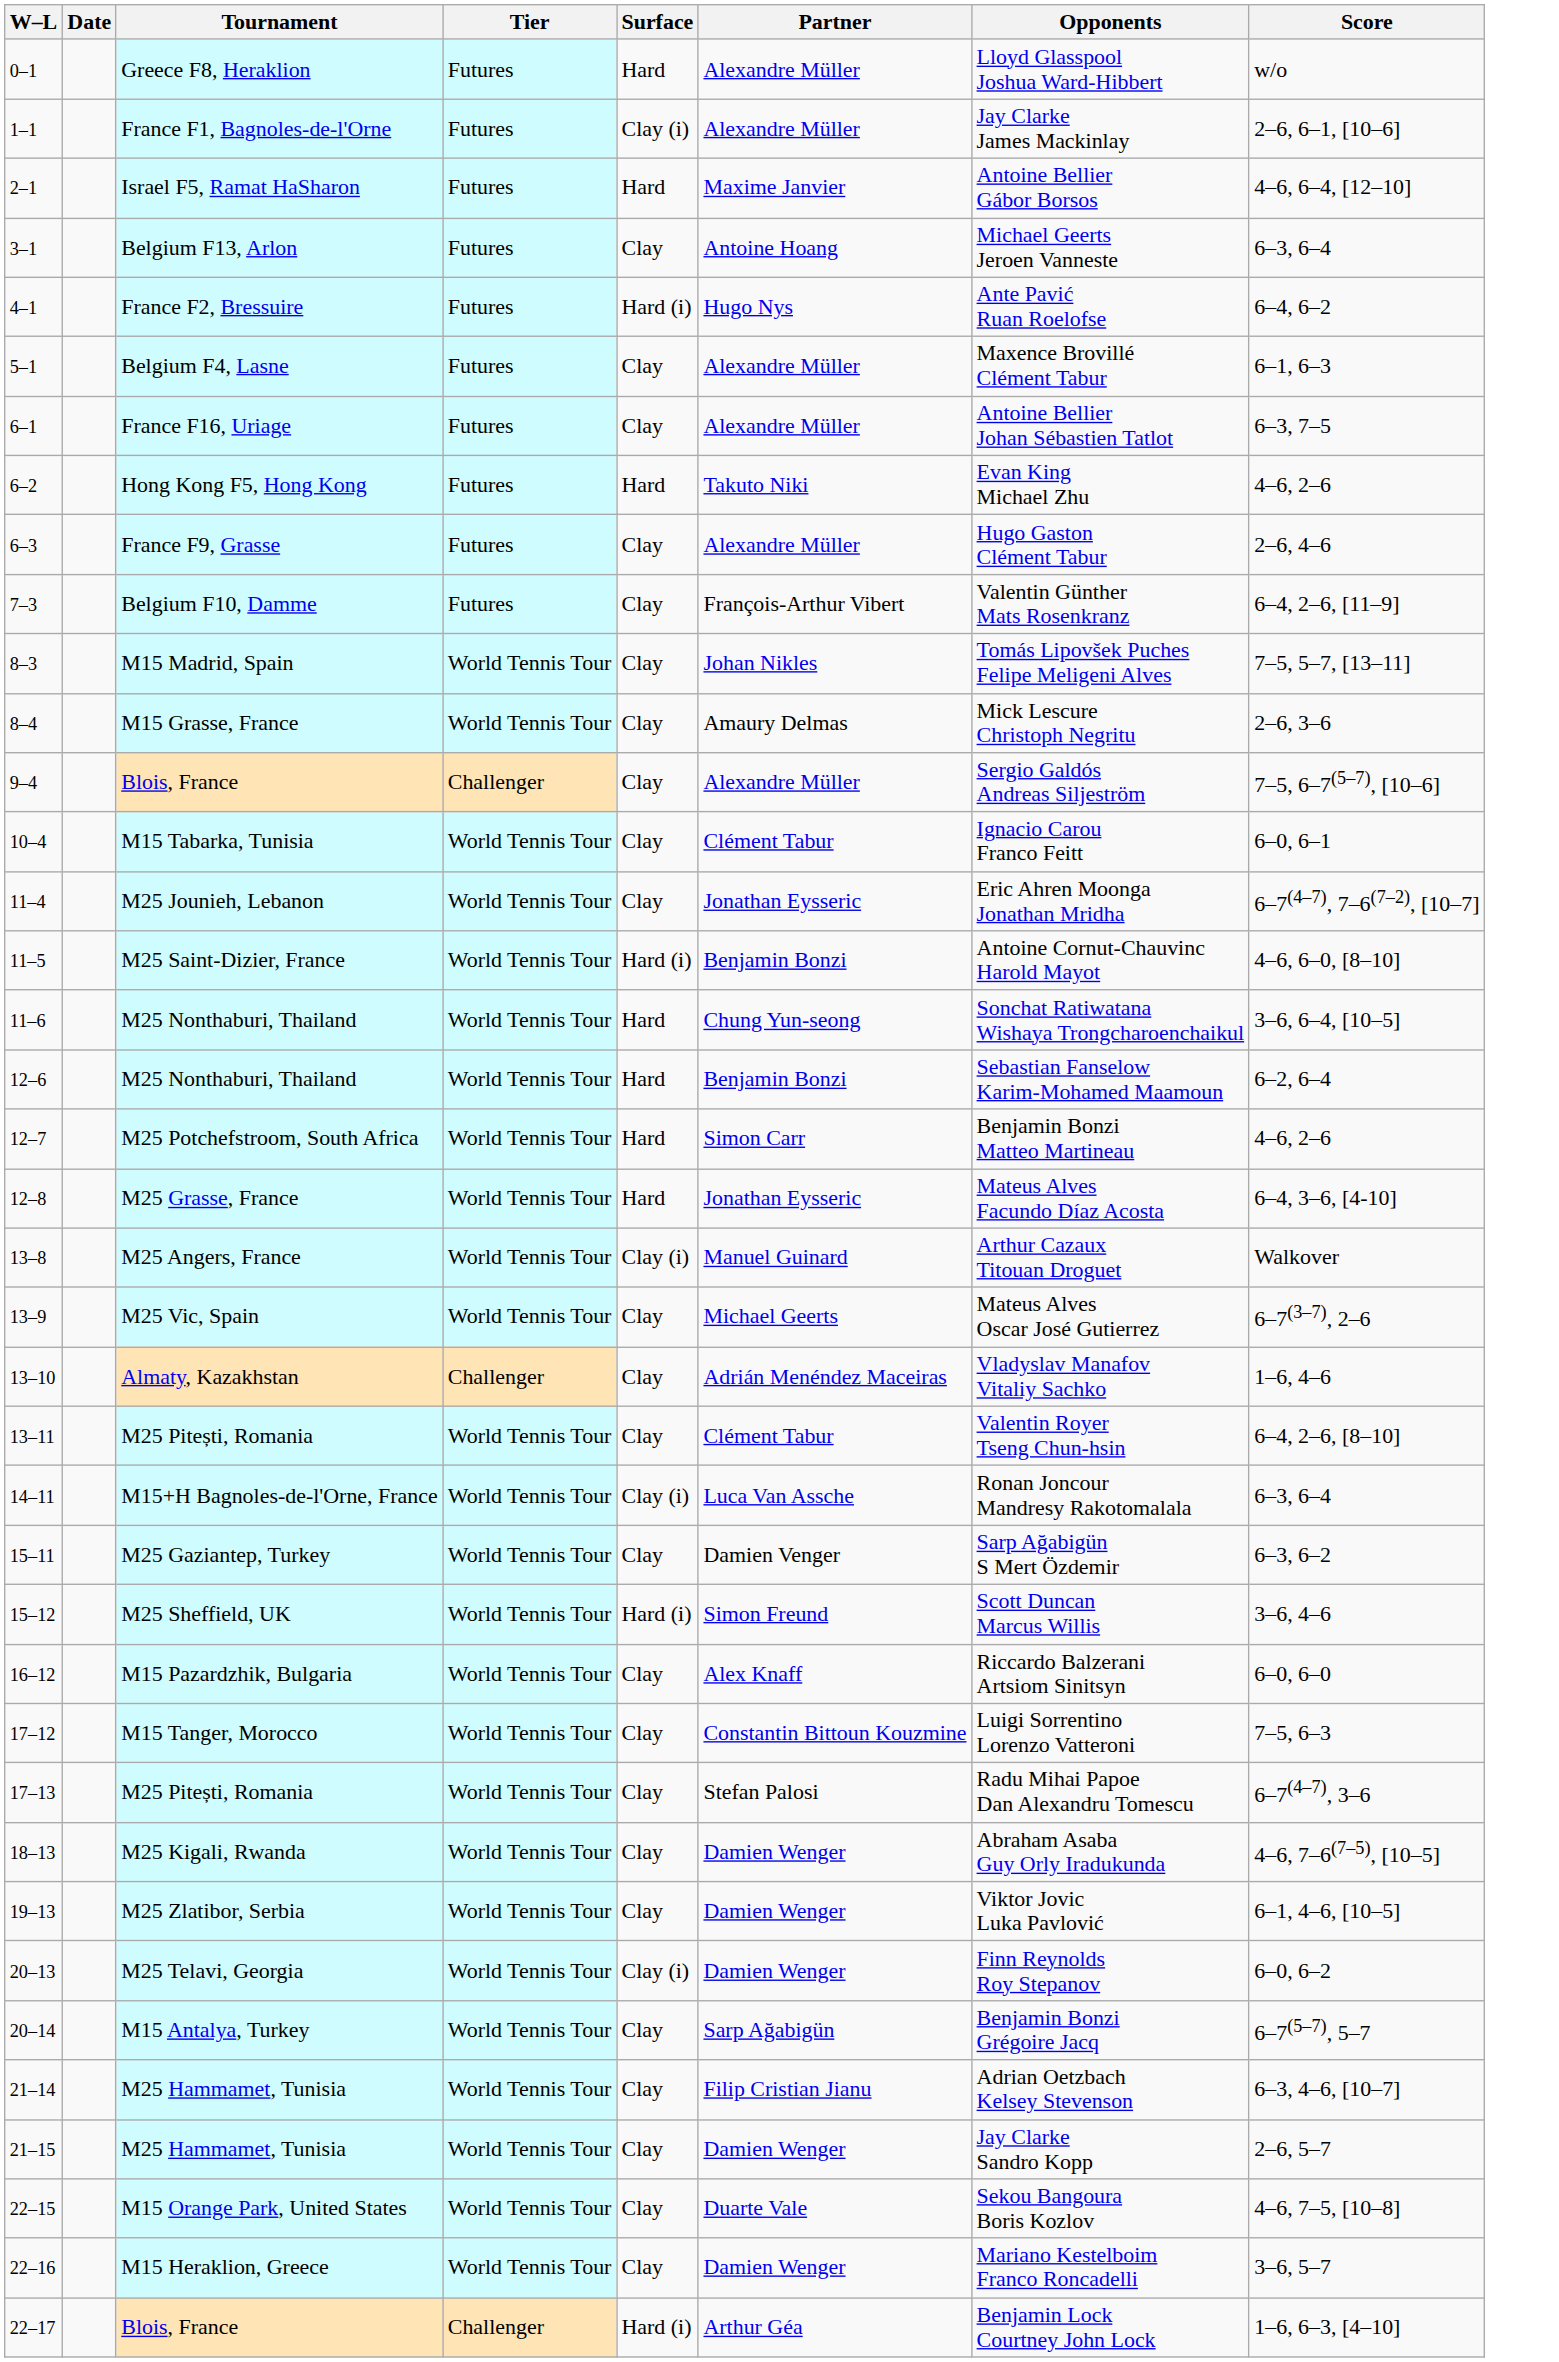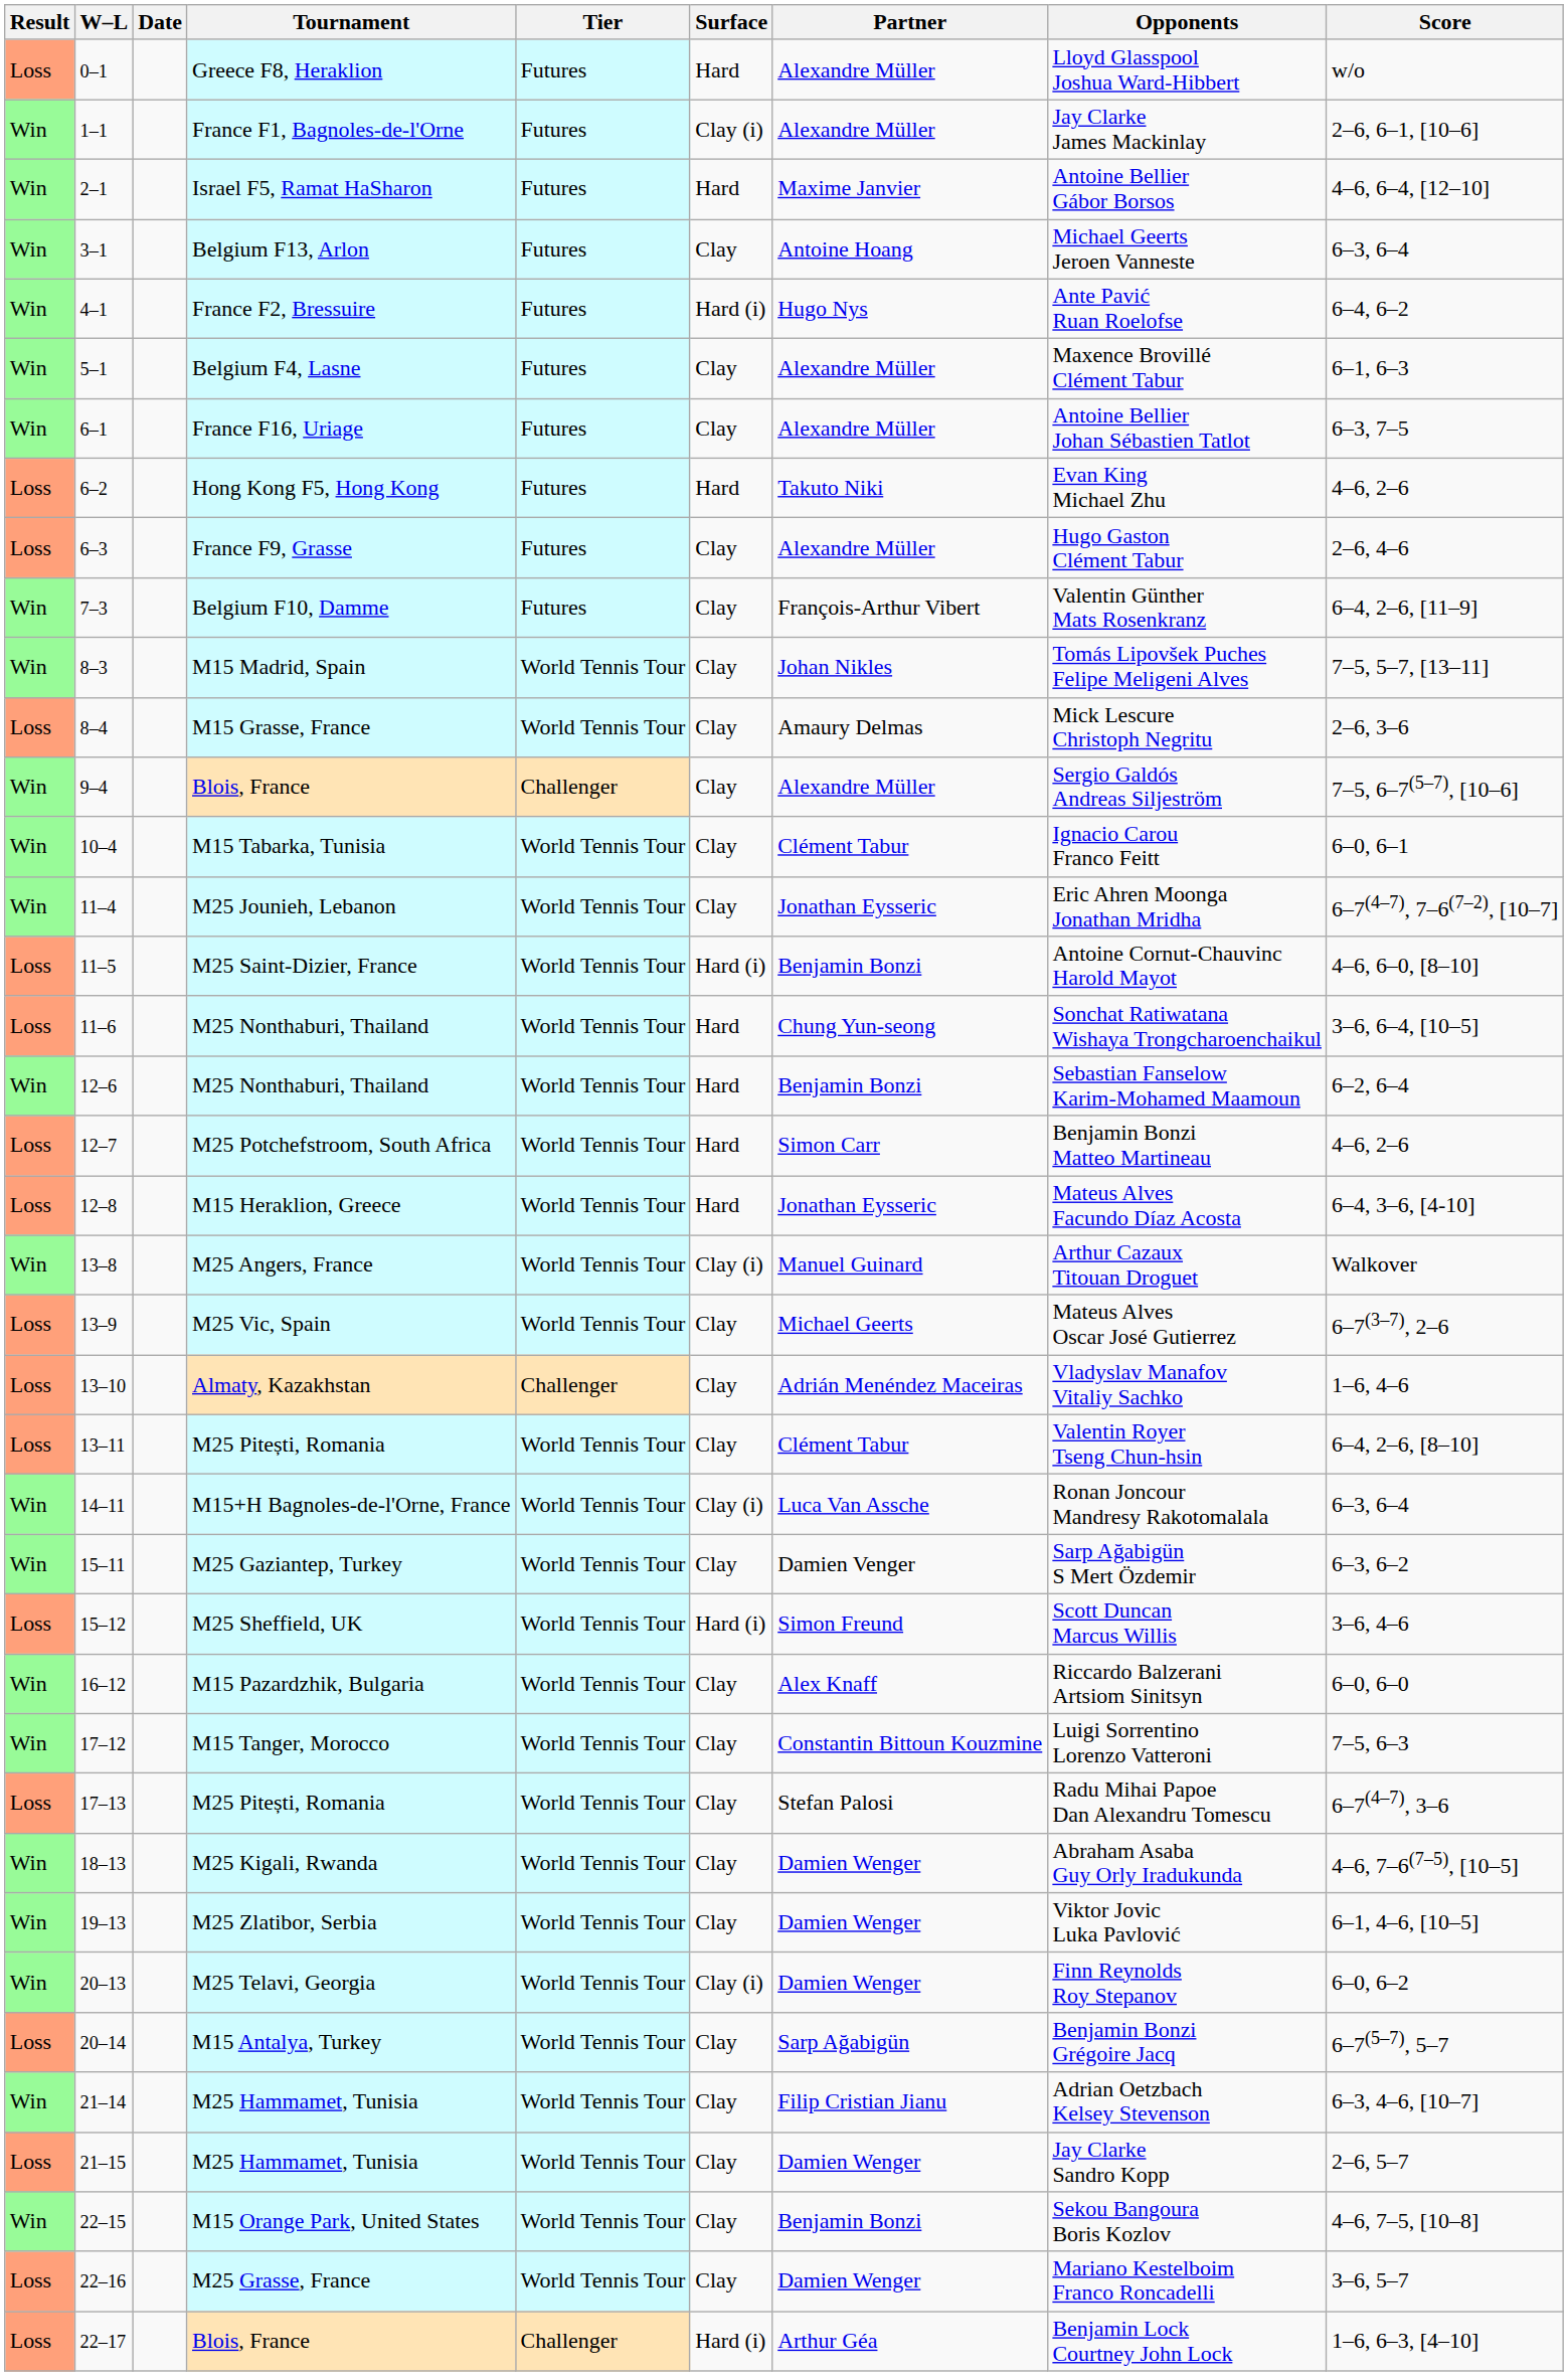+ column: Result | Loss | Win | Win | Win | Win | Win | Win | Loss | Loss | Win | Win | Loss | Win | Win | Win | Loss | Loss | Win | Loss | Loss | Win | Loss | Loss | Loss | Win | Win | Loss | Win | Win | Loss | Win | Win | Win | Loss | Win | Loss | Win | Loss | Loss
12–8 | Tournament: M25 Grasse, France -> M15 Heraklion, Greece
22–15 | Partner: Duarte Vale -> Benjamin Bonzi
22–16 | Tournament: M15 Heraklion, Greece -> M25 Grasse, France
